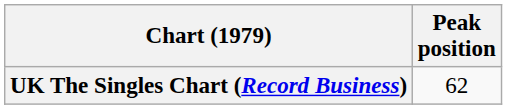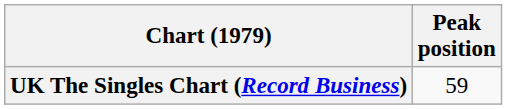UK The Singles Chart (Record Business) | Peak position: 62 -> 59
